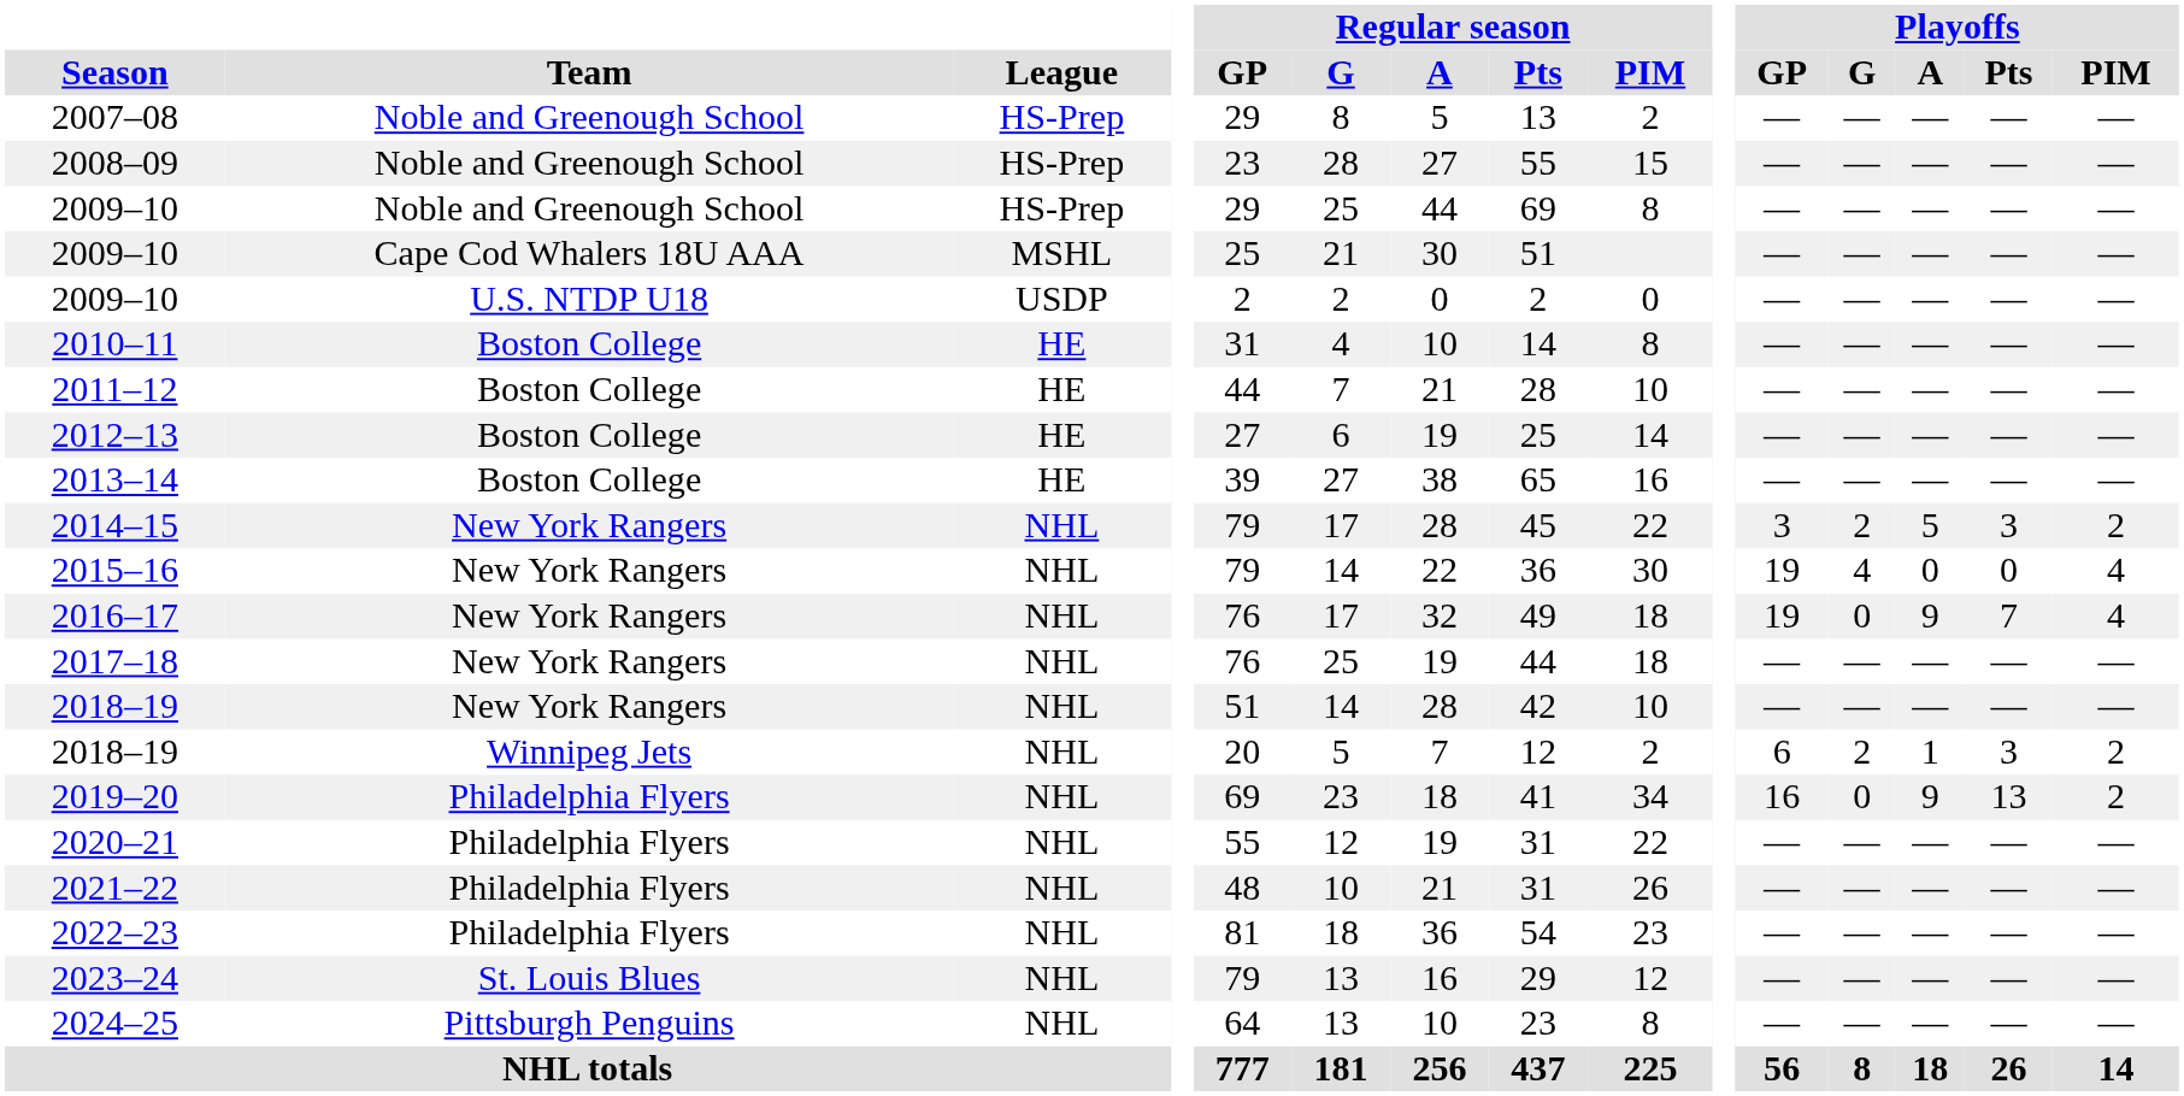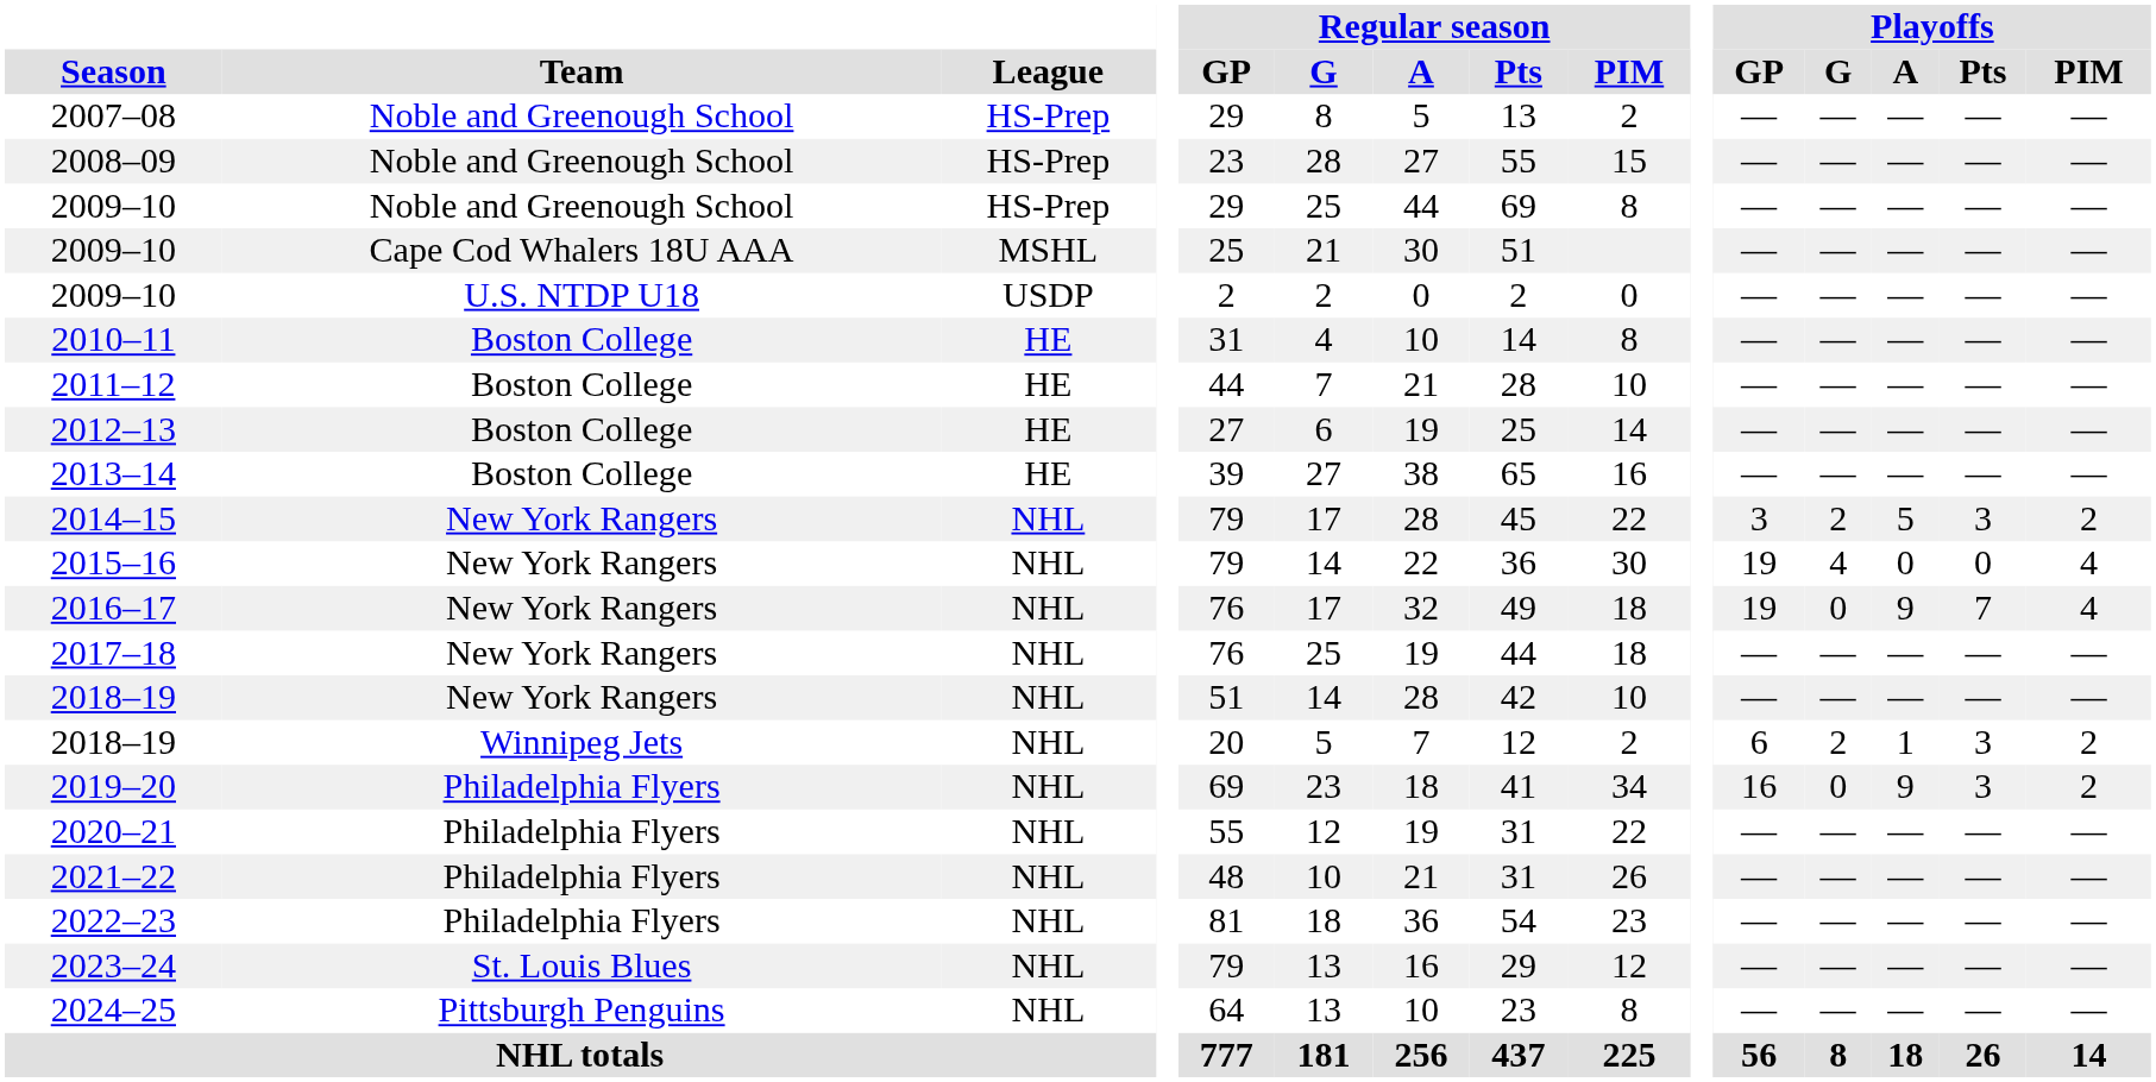2019–20 | Playoffs / Pts: 13 -> 3
